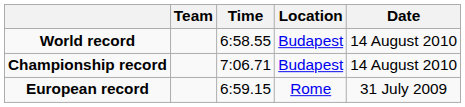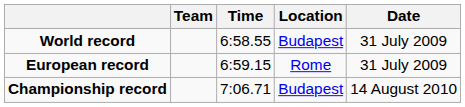World record | Date: 14 August 2010 -> 31 July 2009
rows swapped: European record <-> Championship record
